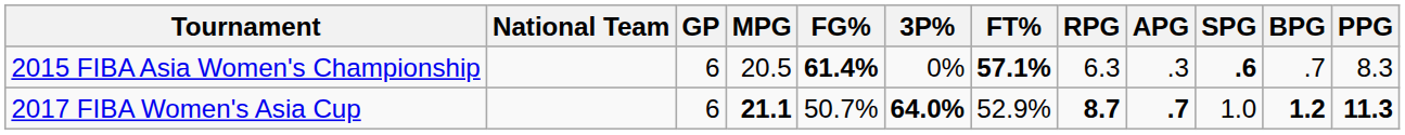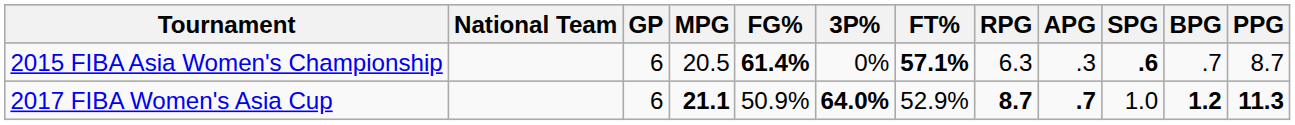2015 FIBA Asia Women's Championship | PPG: 8.3 -> 8.7
2017 FIBA Women's Asia Cup | FG%: 50.7% -> 50.9%
